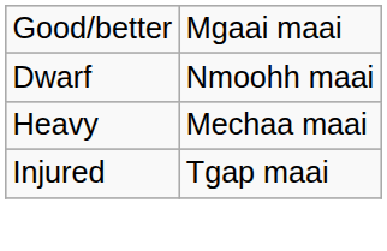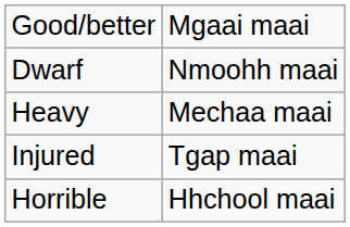+ row: Horrible | Hhchool maai
